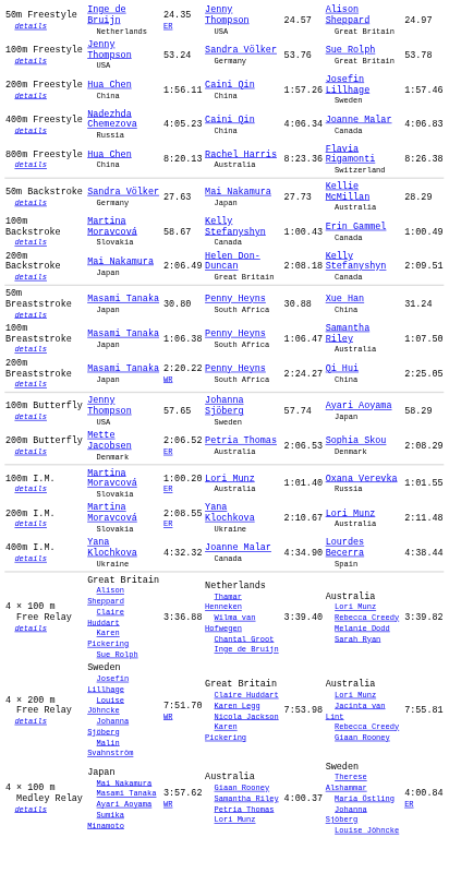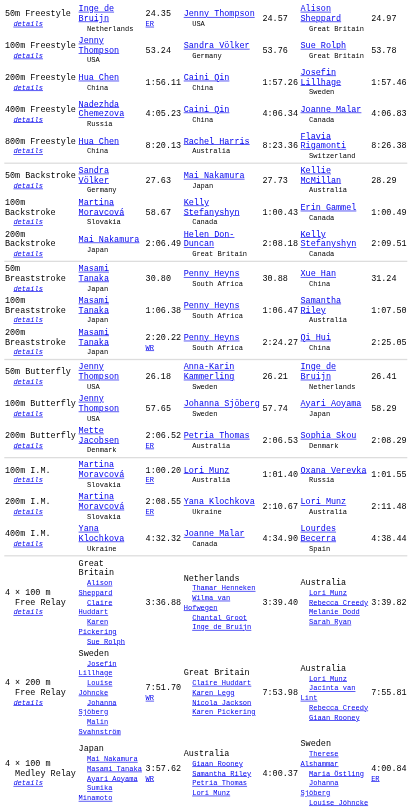+ row: 50m Butterfly details | Jenny Thompson USA | 26.18 | Anna-Karin Kammerling Sweden | 26.21 | Inge de Bruijn Netherlands | 26.41
